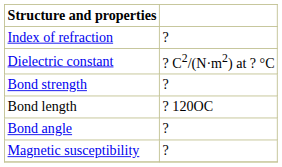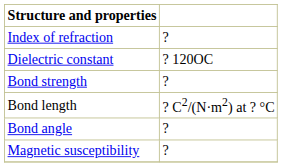Dielectric constant | column 2: ? C2/(N·m2) at ? °C -> ? 120OC
Bond length | column 2: ? 120OC -> ? C2/(N·m2) at ? °C
